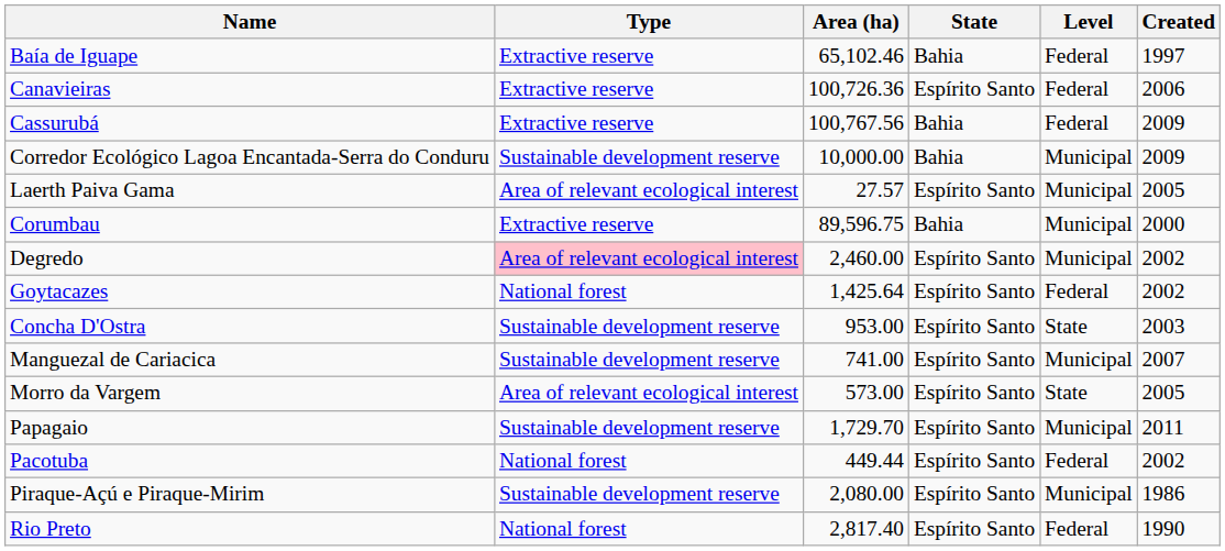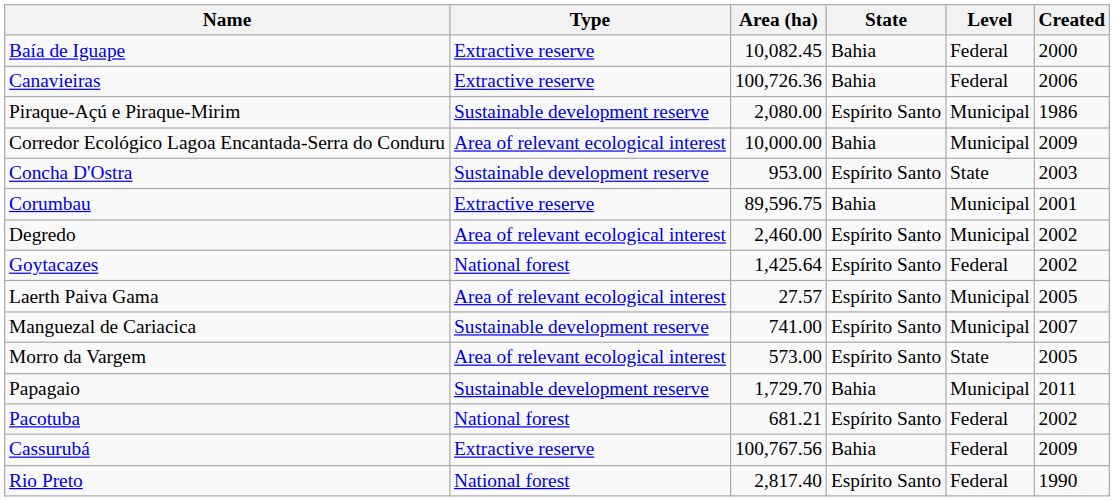Baía de Iguape | Area (ha): 65,102.46 -> 10,082.45
Baía de Iguape | Created: 1997 -> 2000
Canavieiras | State: Espírito Santo -> Bahia
rows swapped: Cassurubá <-> Piraque-Açú e Piraque-Mirim
Corredor Ecológico Lagoa Encantada-Serra do Conduru | Type: Sustainable development reserve -> Area of relevant ecological interest
rows swapped: Concha D'Ostra <-> Laerth Paiva Gama
Corumbau | Created: 2000 -> 2001
Degredo | Type: pink background -> no background
Papagaio | State: Espírito Santo -> Bahia
Pacotuba | Area (ha): 449.44 -> 681.21
